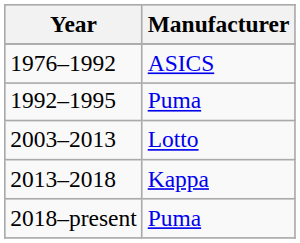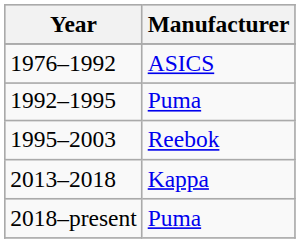+ row: 1995–2003 | Reebok
- row: 2003–2013 | Lotto
